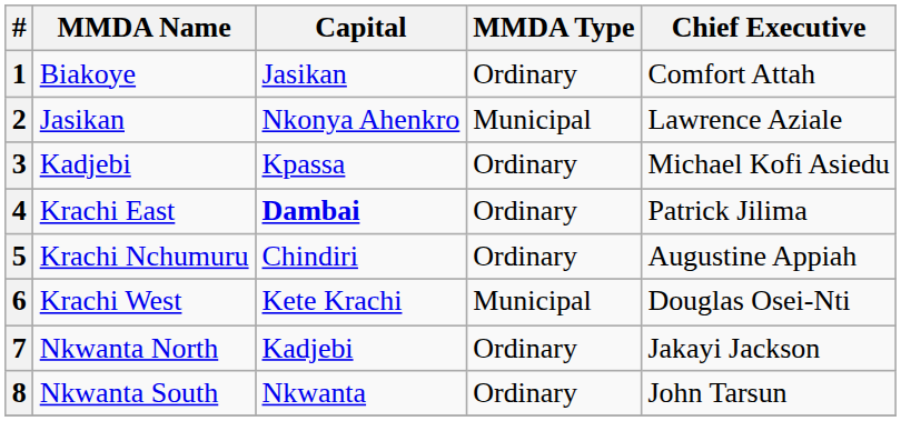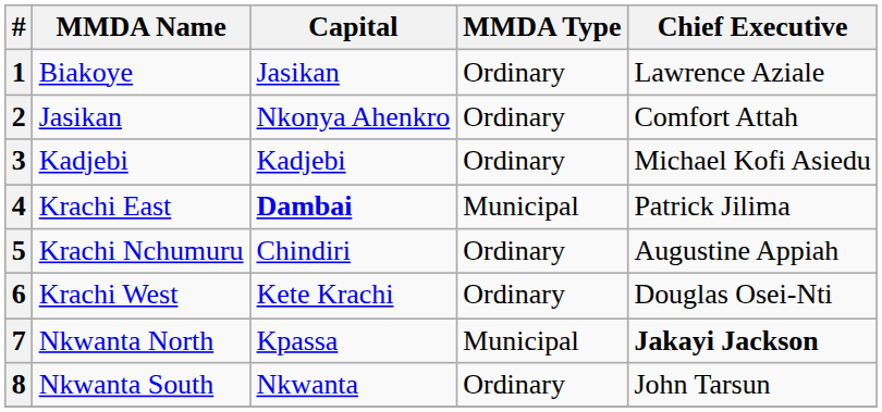1 | Chief Executive: Comfort Attah -> Lawrence Aziale
2 | MMDA Type: Municipal -> Ordinary
2 | Chief Executive: Lawrence Aziale -> Comfort Attah
3 | Capital: Kpassa -> Kadjebi
4 | MMDA Type: Ordinary -> Municipal
6 | MMDA Type: Municipal -> Ordinary
7 | Capital: Kadjebi -> Kpassa
7 | MMDA Type: Ordinary -> Municipal
7 | Chief Executive: normal -> bold
